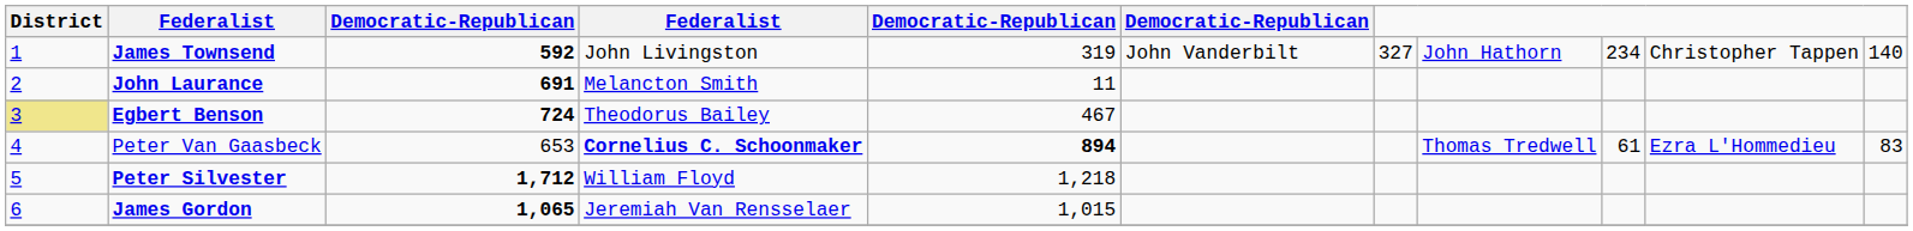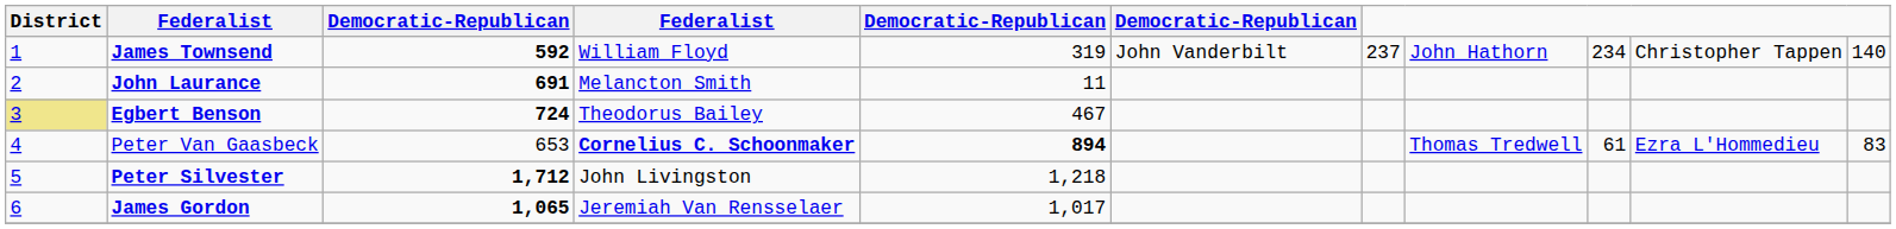James Townsend | column 4: John Livingston -> William Floyd
James Townsend | column 7: 327 -> 237
Peter Silvester | column 4: William Floyd -> John Livingston
James Gordon | column 5: 1,015 -> 1,017
